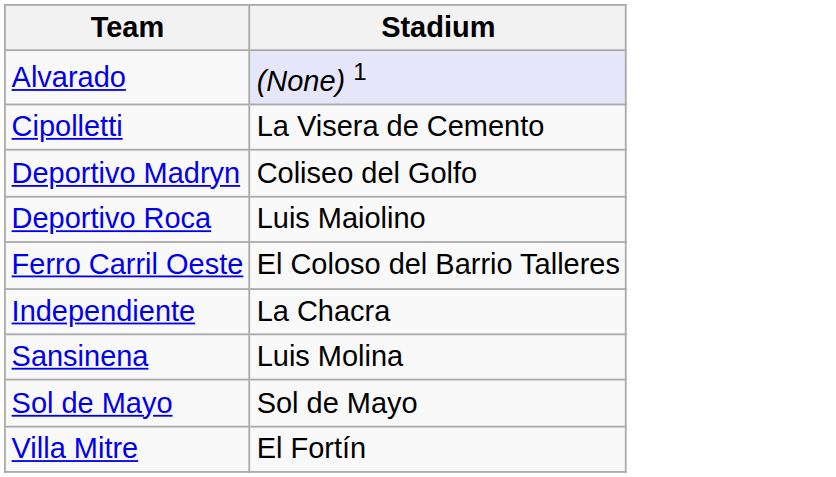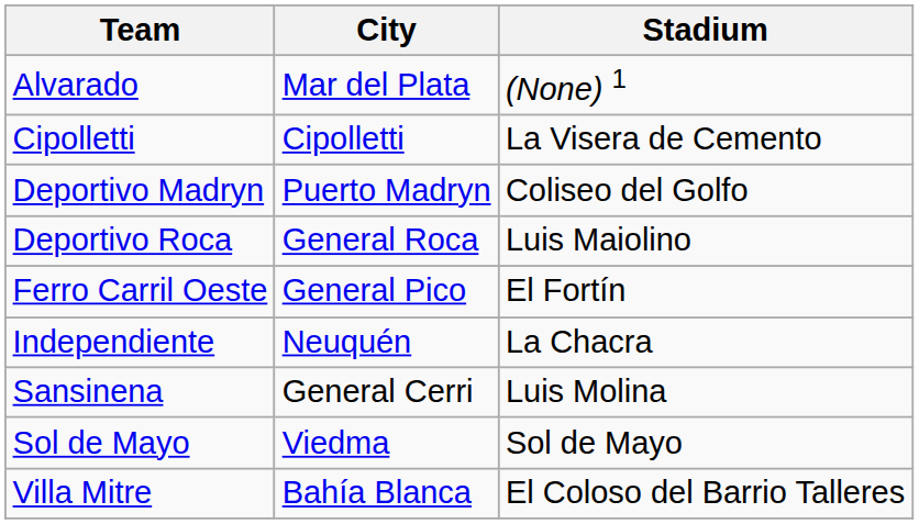+ column: City | Mar del Plata | Cipolletti | Puerto Madryn | General Roca | General Pico | Neuquén | General Cerri | Viedma | Bahía Blanca
Alvarado | Stadium: lavender background -> no background
Ferro Carril Oeste | Stadium: El Coloso del Barrio Talleres -> El Fortín
Villa Mitre | Stadium: El Fortín -> El Coloso del Barrio Talleres
